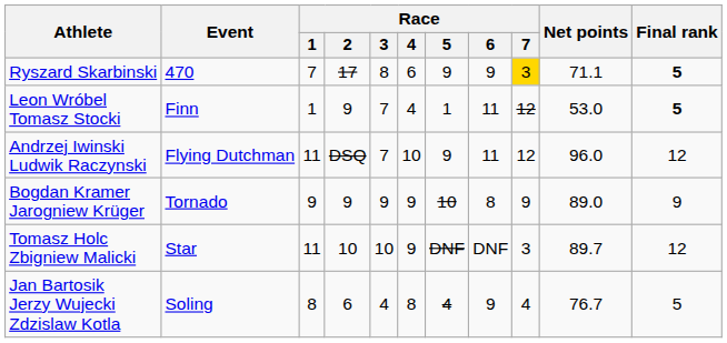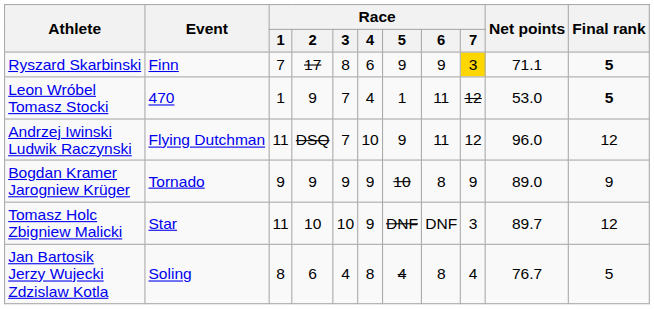Ryszard Skarbinski | Event: 470 -> Finn
Leon Wróbel Tomasz Stocki | Event: Finn -> 470
Jan Bartosik Jerzy Wujecki Zdzislaw Kotla | Race / 6: 9 -> 8
